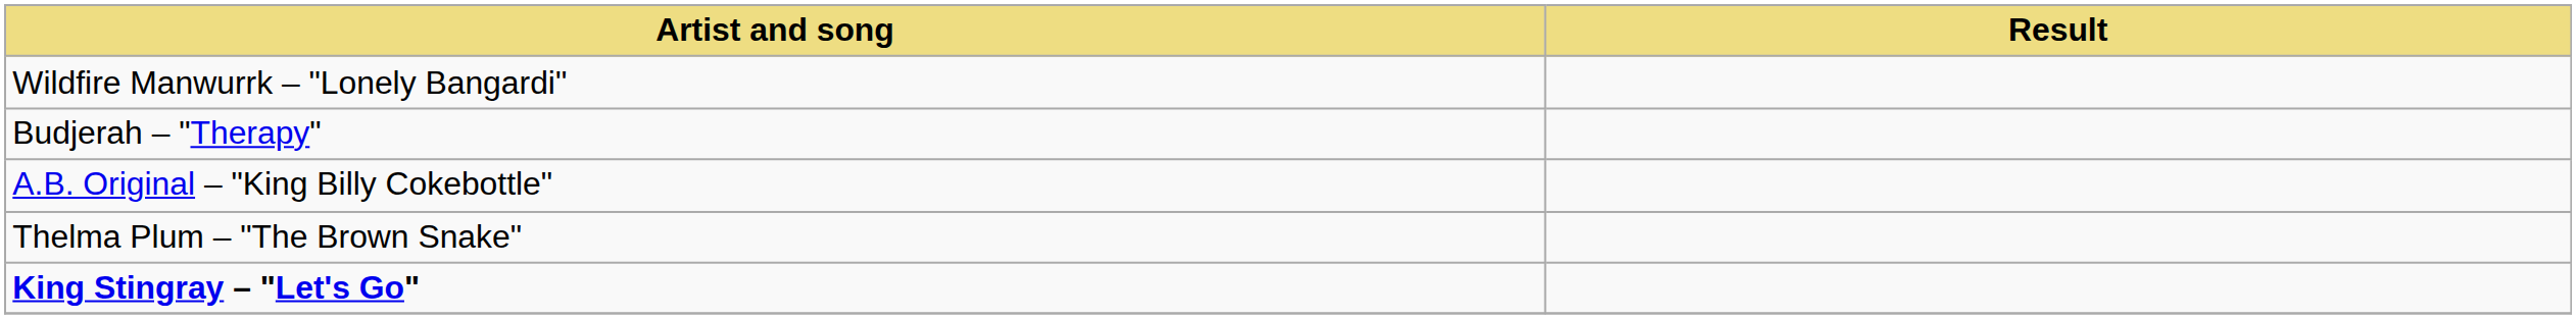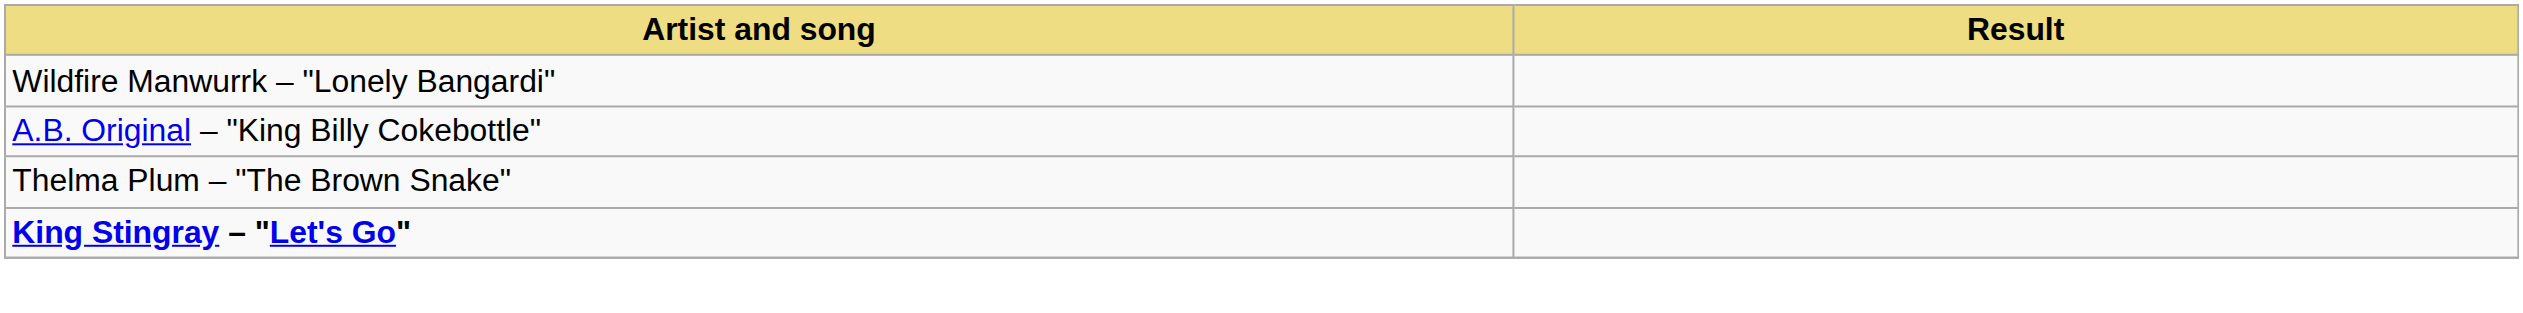- row: Budjerah – "Therapy"
